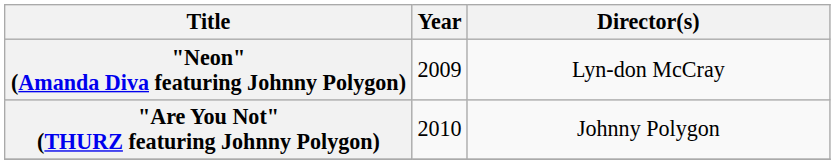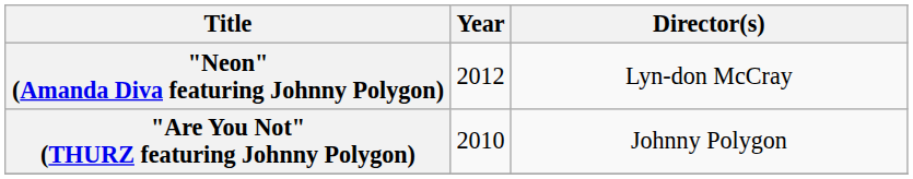"Neon" (Amanda Diva featuring Johnny Polygon) | Year: 2009 -> 2012
